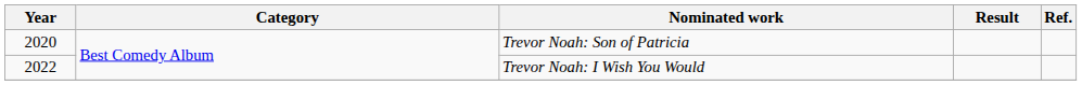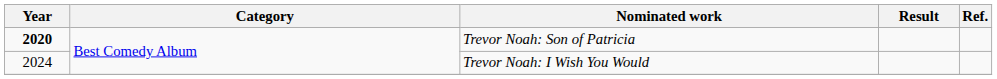Trevor Noah: Son of Patricia | Year: normal -> bold
Trevor Noah: I Wish You Would | Year: 2022 -> 2024
